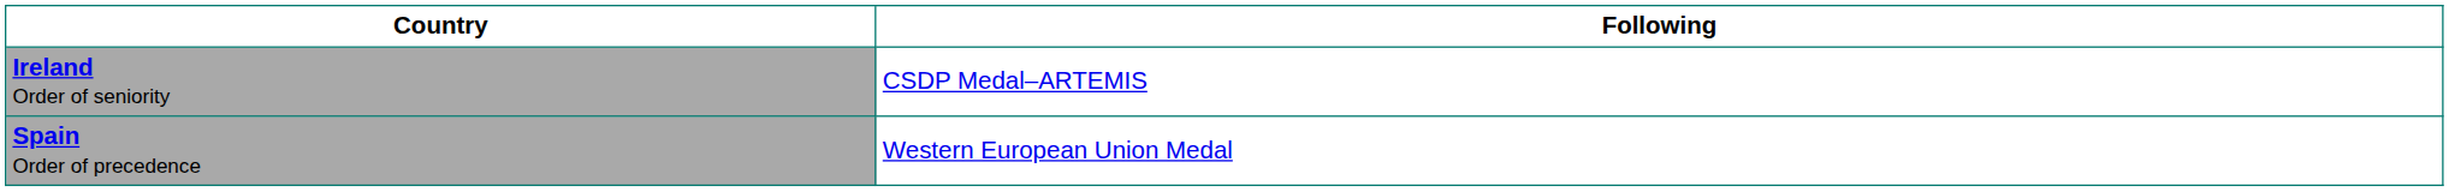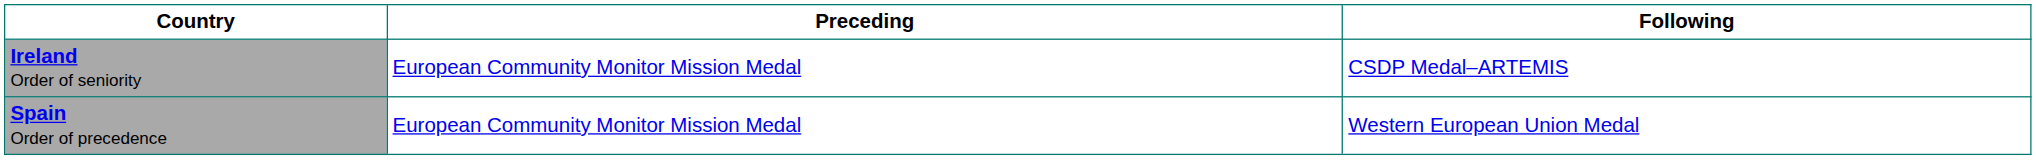+ column: Preceding | European Community Monitor Mission Medal | European Community Monitor Mission Medal
